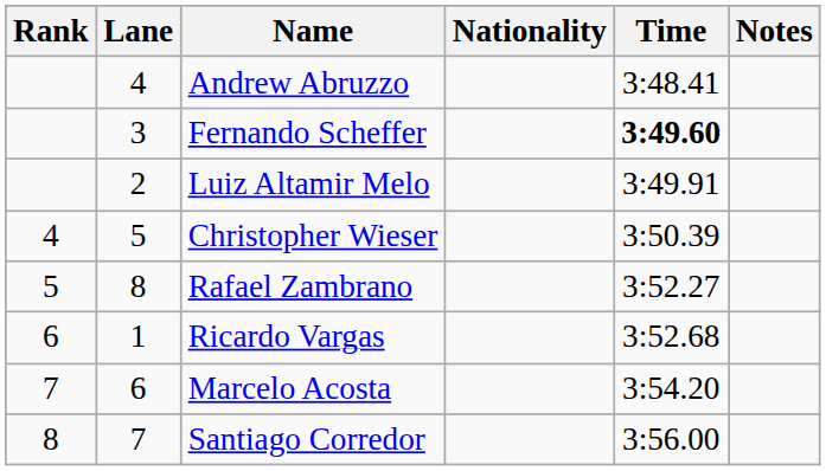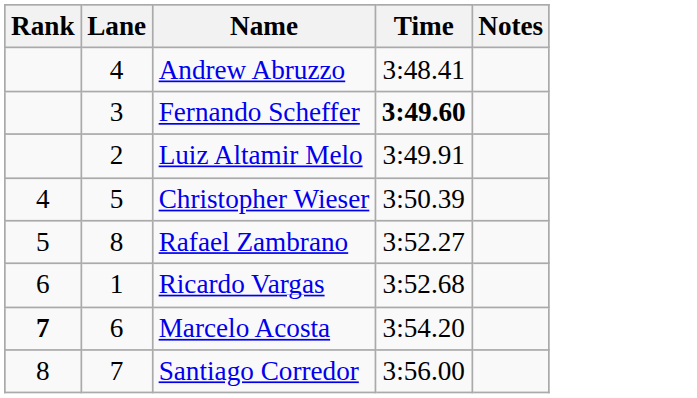- column: Nationality
Marcelo Acosta | Rank: normal -> bold
